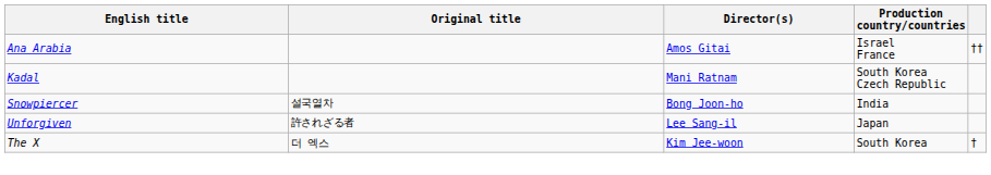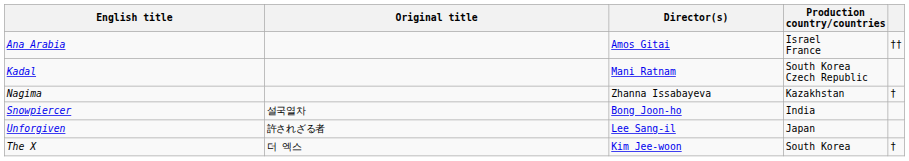+ row: Nagima | Zhanna Issabayeva | Kazakhstan | †
